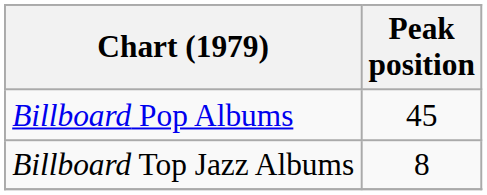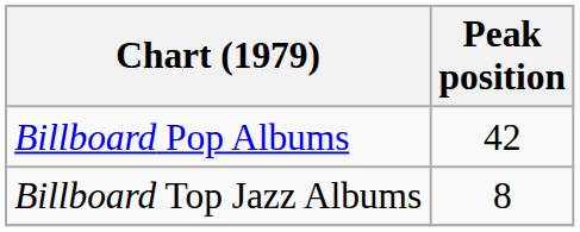Billboard Pop Albums | Peak position: 45 -> 42
